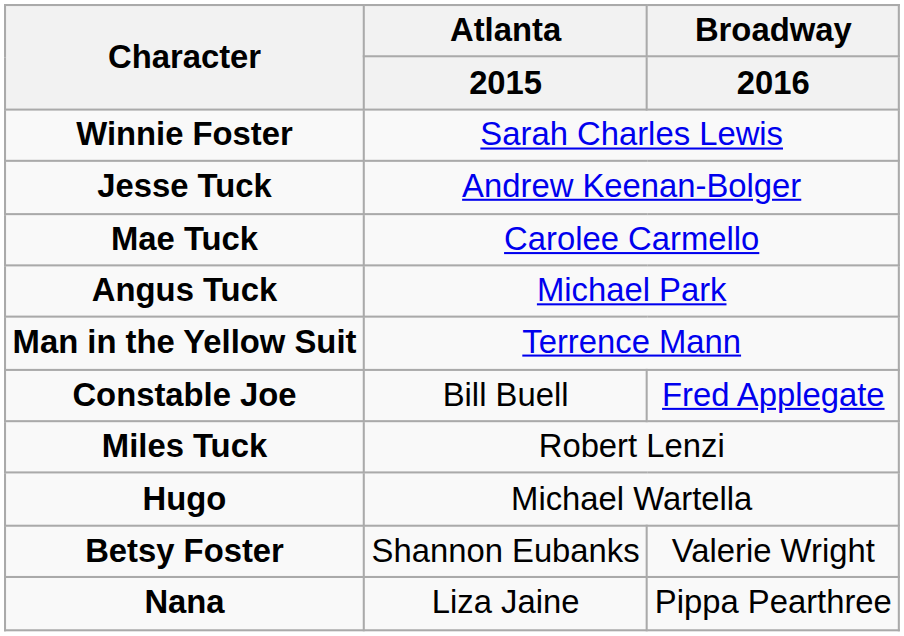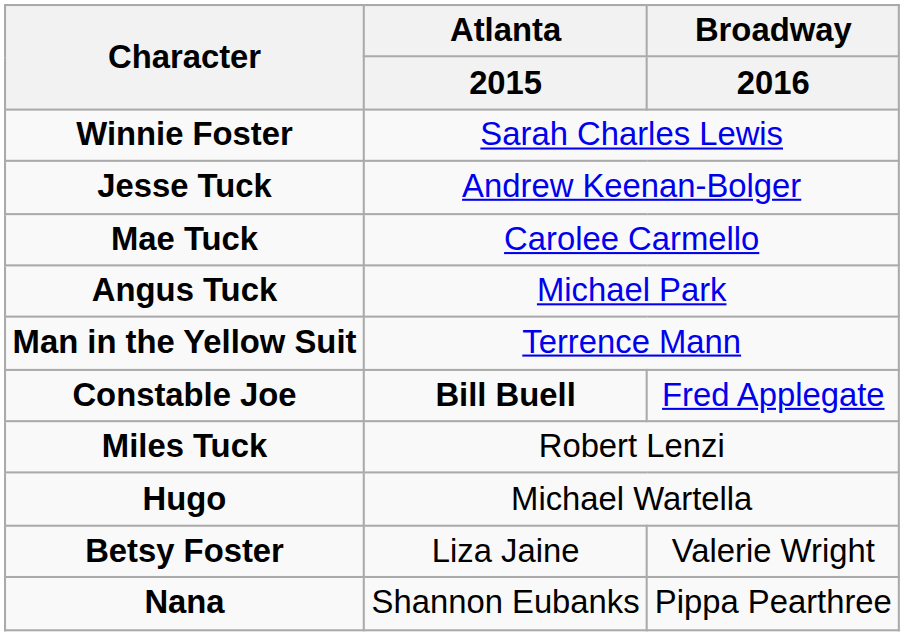Constable Joe | Atlanta / 2015: normal -> bold
Betsy Foster | Atlanta / 2015: Shannon Eubanks -> Liza Jaine
Nana | Atlanta / 2015: Liza Jaine -> Shannon Eubanks
